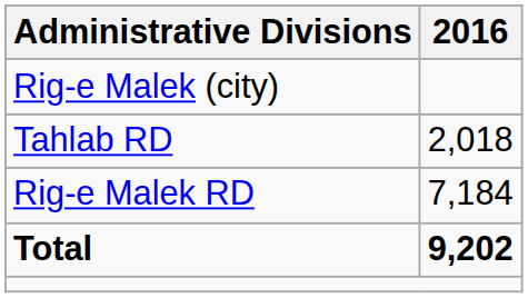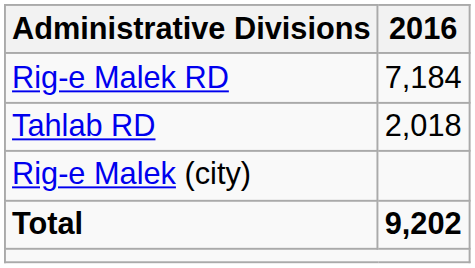rows swapped: Rig-e Malek RD <-> Rig-e Malek (city)
